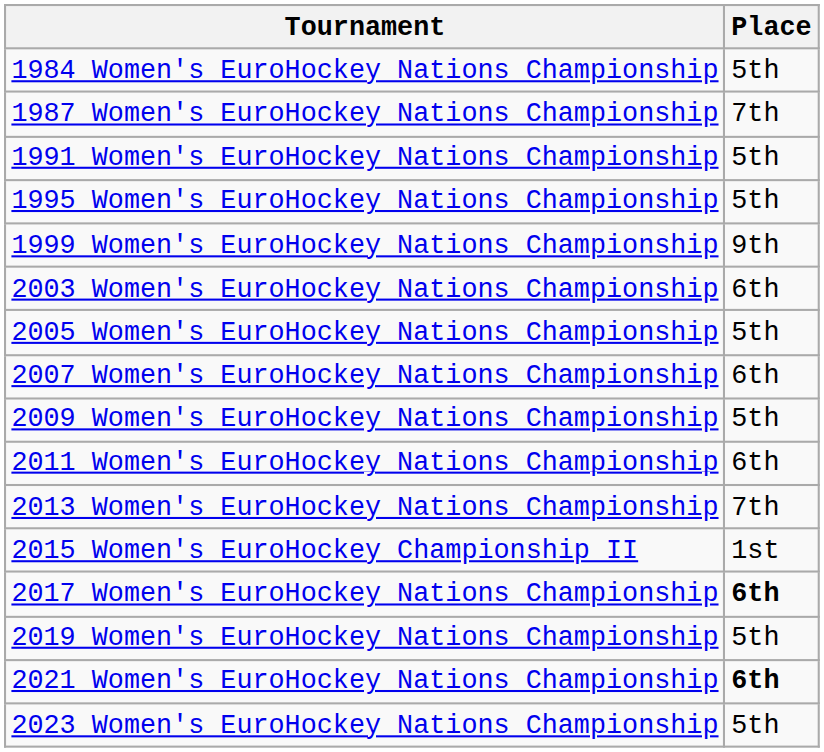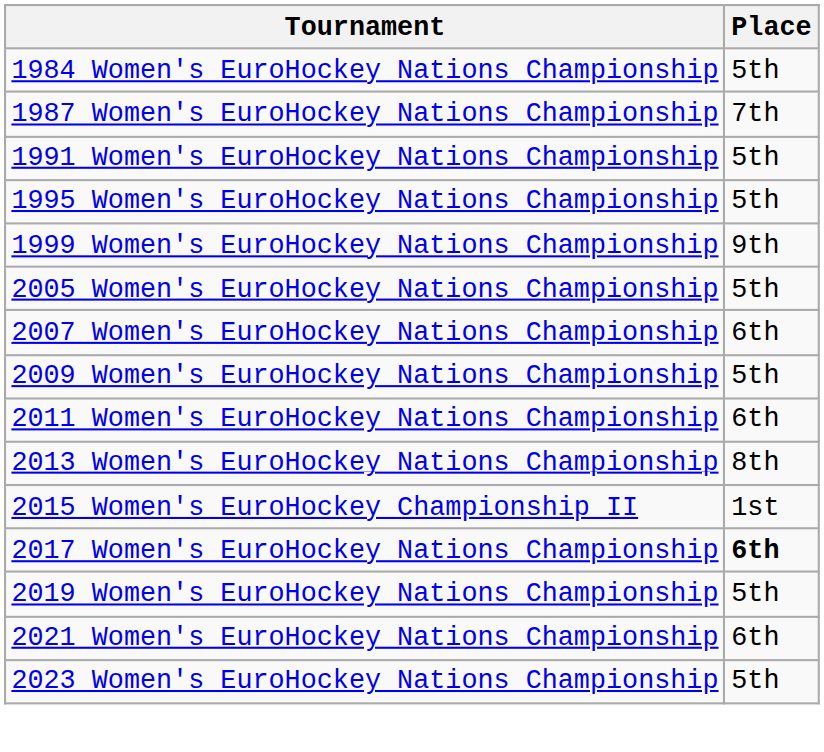- row: 2003 Women's EuroHockey Nations Championship | 6th
2013 Women's EuroHockey Nations Championship | Place: 7th -> 8th
2021 Women's EuroHockey Nations Championship | Place: bold -> normal
